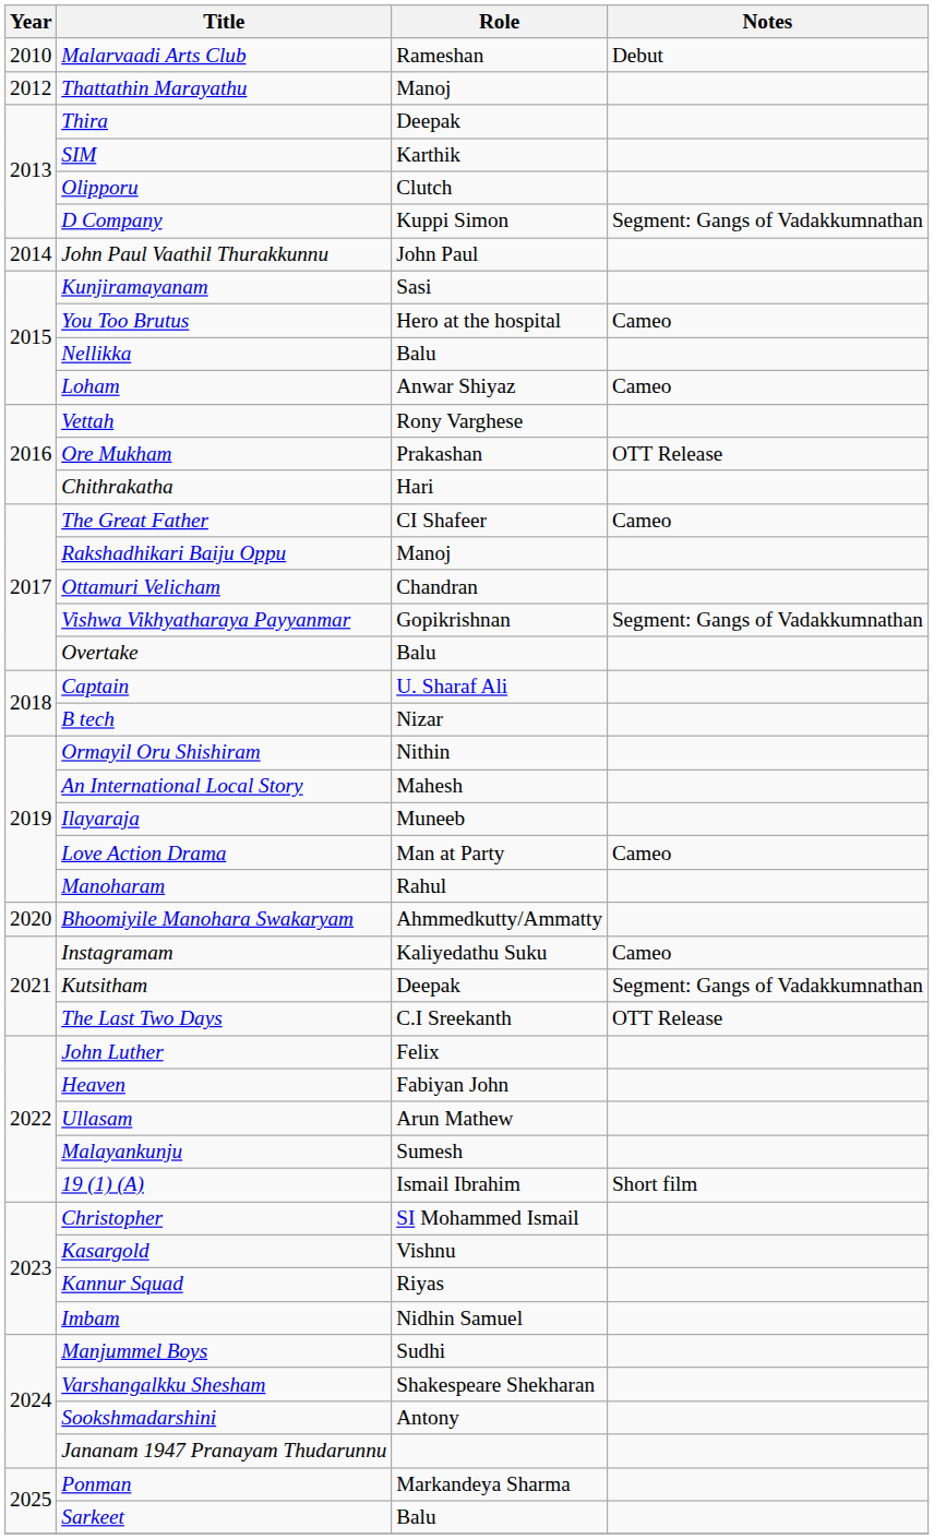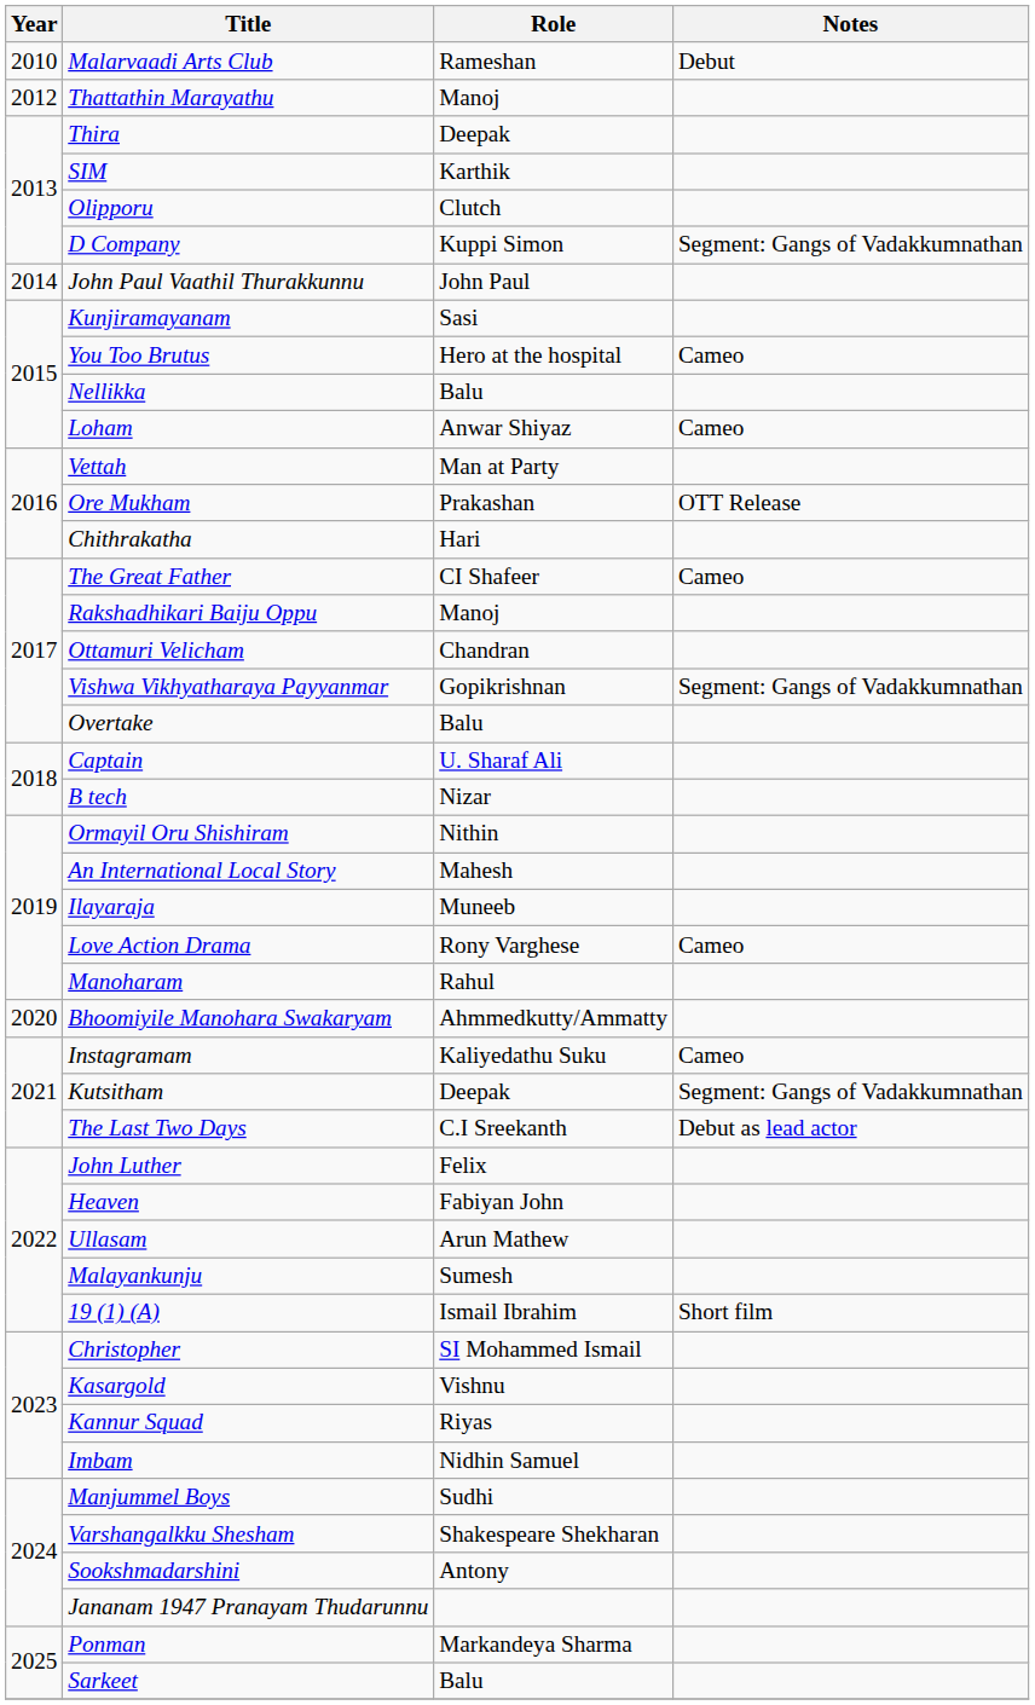Vettah | Role: Rony Varghese -> Man at Party
Love Action Drama | Role: Man at Party -> Rony Varghese
The Last Two Days | Notes: OTT Release -> Debut as lead actor
